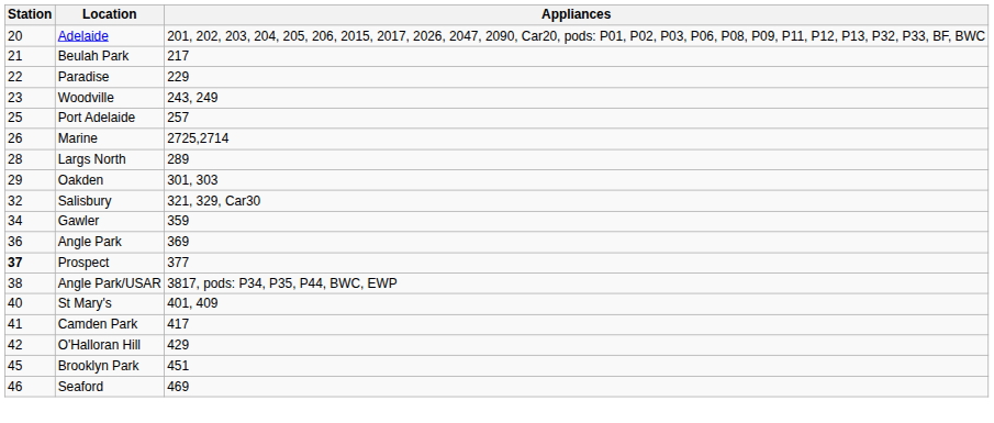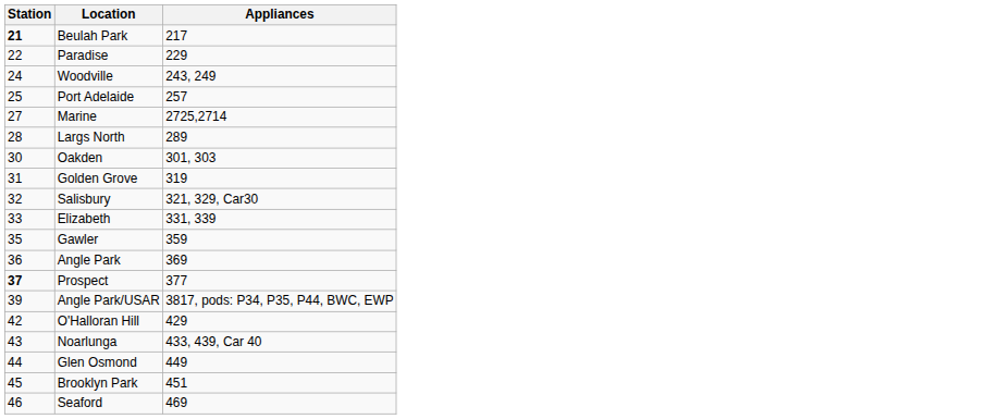- row: 20 | Adelaide | 201, 202, 203, 204, 205, 206, 2015, 2017, 2026, 2047, 2090, Car20, pods: P01, P02, P03, P06, P08, P09, P11, P12, P13, P32, P33, BF, BWC
Beulah Park | Station: normal -> bold
Woodville | Station: 23 -> 24
Marine | Station: 26 -> 27
Oakden | Station: 29 -> 30
+ row: 31 | Golden Grove | 319
+ row: 33 | Elizabeth | 331, 339
Gawler | Station: 34 -> 35
Angle Park/USAR | Station: 38 -> 39
- row: 40 | St Mary's | 401, 409
- row: 41 | Camden Park | 417
+ row: 43 | Noarlunga | 433, 439, Car 40
+ row: 44 | Glen Osmond | 449
